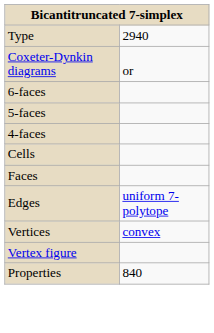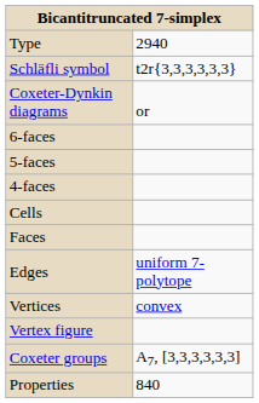+ row: Schläfli symbol | t2r{3,3,3,3,3,3}
+ row: Coxeter groups | A7, [3,3,3,3,3,3]
